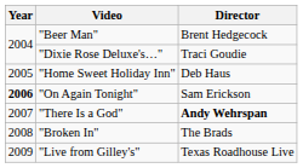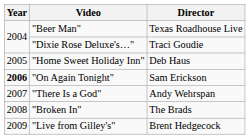"Beer Man" | Director: Brent Hedgecock -> Texas Roadhouse Live
"There Is a God" | Director: bold -> normal
"Live from Gilley's" | Director: Texas Roadhouse Live -> Brent Hedgecock
